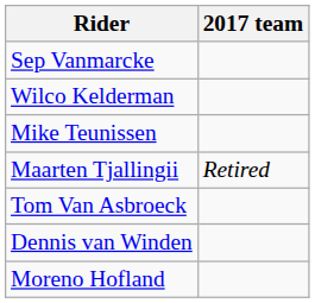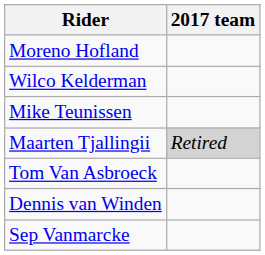rows swapped: Moreno Hofland <-> Sep Vanmarcke
Maarten Tjallingii | 2017 team: no background -> lightgrey background
